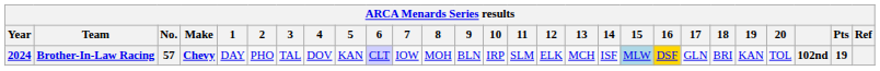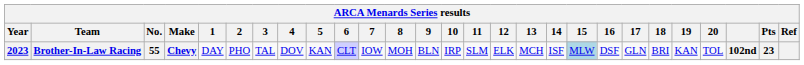Brother-In-Law Racing | Year: 2024 -> 2023
Brother-In-Law Racing | No.: 57 -> 55
Brother-In-Law Racing | 16: gold background -> no background
Brother-In-Law Racing | Pts: 19 -> 23
